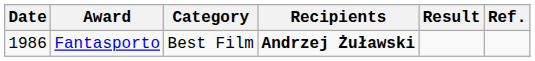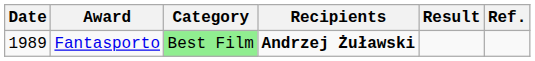Fantasporto | Date: 1986 -> 1989
Fantasporto | Category: no background -> lightgreen background
